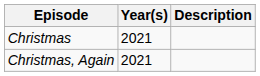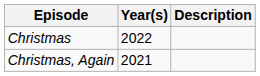Christmas | Year(s): 2021 -> 2022
